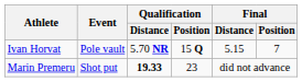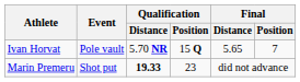Ivan Horvat | Final / Distance: 5.15 -> 5.65
